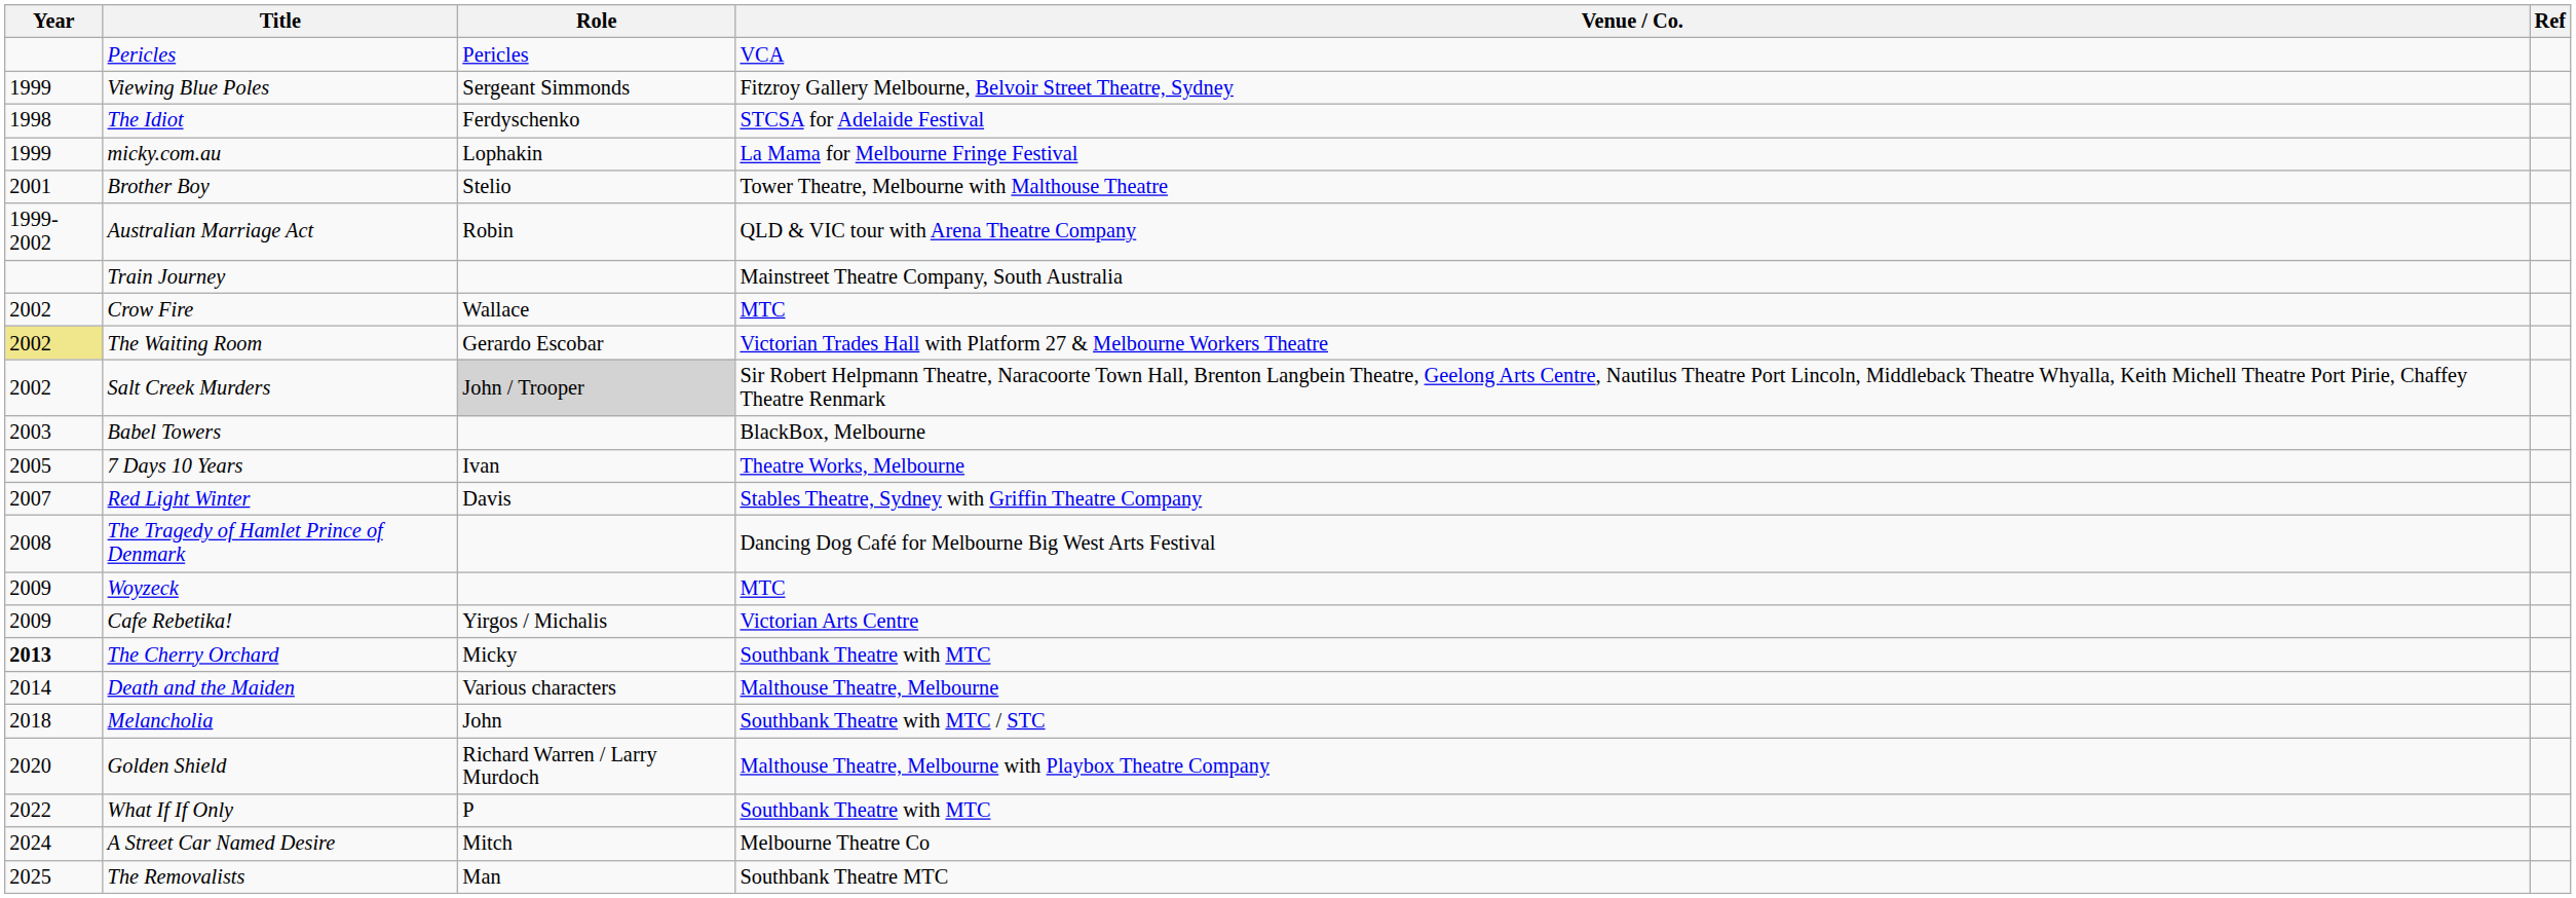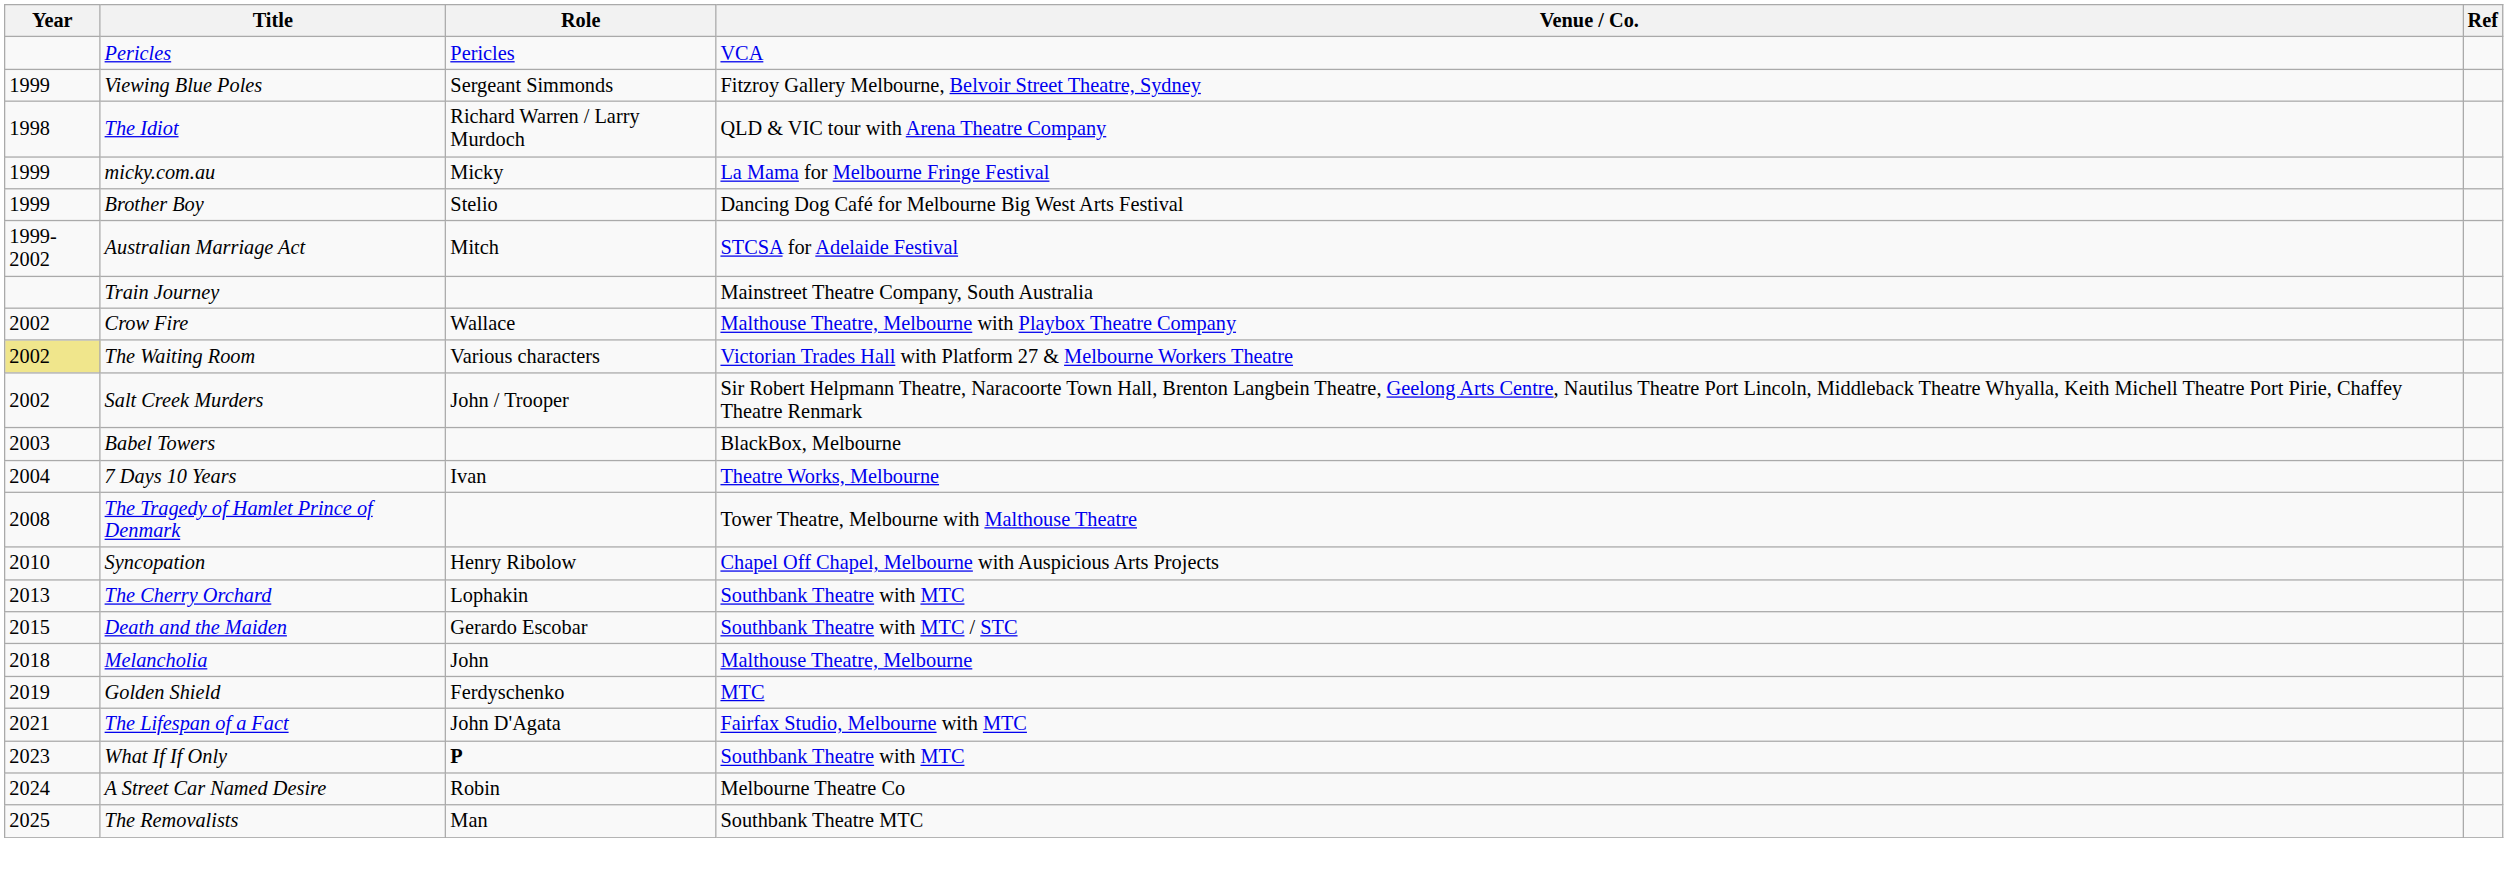The Idiot | Role: Ferdyschenko -> Richard Warren / Larry Murdoch
The Idiot | Venue / Co.: STCSA for Adelaide Festival -> QLD & VIC tour with Arena Theatre Company
micky.com.au | Role: Lophakin -> Micky
Brother Boy | Year: 2001 -> 1999
Brother Boy | Venue / Co.: Tower Theatre, Melbourne with Malthouse Theatre -> Dancing Dog Café for Melbourne Big West Arts Festival
Australian Marriage Act | Role: Robin -> Mitch
Australian Marriage Act | Venue / Co.: QLD & VIC tour with Arena Theatre Company -> STCSA for Adelaide Festival
Crow Fire | Venue / Co.: MTC -> Malthouse Theatre, Melbourne with Playbox Theatre Company
The Waiting Room | Role: Gerardo Escobar -> Various characters
Salt Creek Murders | Role: lightgrey background -> no background
7 Days 10 Years | Year: 2005 -> 2004
- row: 2007 | Red Light Winter | Davis | Stables Theatre, Sydney with Griffin Theatre Company
The Tragedy of Hamlet Prince of Denmark | Venue / Co.: Dancing Dog Café for Melbourne Big West Arts Festival -> Tower Theatre, Melbourne with Malthouse Theatre
- row: 2009 | Woyzeck | MTC
- row: 2009 | Cafe Rebetika! | Yirgos / Michalis | Victorian Arts Centre
+ row: 2010 | Syncopation | Henry Ribolow | Chapel Off Chapel, Melbourne with Auspicious Arts Projects
The Cherry Orchard | Year: bold -> normal
The Cherry Orchard | Role: Micky -> Lophakin
Death and the Maiden | Year: 2014 -> 2015
Death and the Maiden | Role: Various characters -> Gerardo Escobar
Death and the Maiden | Venue / Co.: Malthouse Theatre, Melbourne -> Southbank Theatre with MTC / STC
Melancholia | Venue / Co.: Southbank Theatre with MTC / STC -> Malthouse Theatre, Melbourne
Golden Shield | Year: 2020 -> 2019
Golden Shield | Role: Richard Warren / Larry Murdoch -> Ferdyschenko
Golden Shield | Venue / Co.: Malthouse Theatre, Melbourne with Playbox Theatre Company -> MTC
+ row: 2021 | The Lifespan of a Fact | John D'Agata | Fairfax Studio, Melbourne with MTC
What If If Only | Year: 2022 -> 2023
What If If Only | Role: normal -> bold
A Street Car Named Desire | Role: Mitch -> Robin
